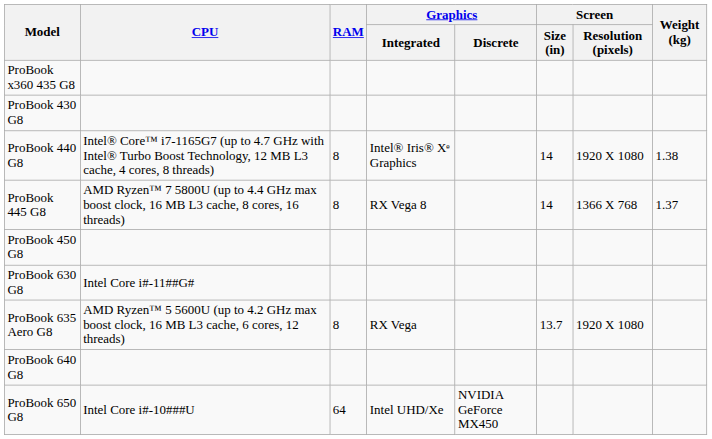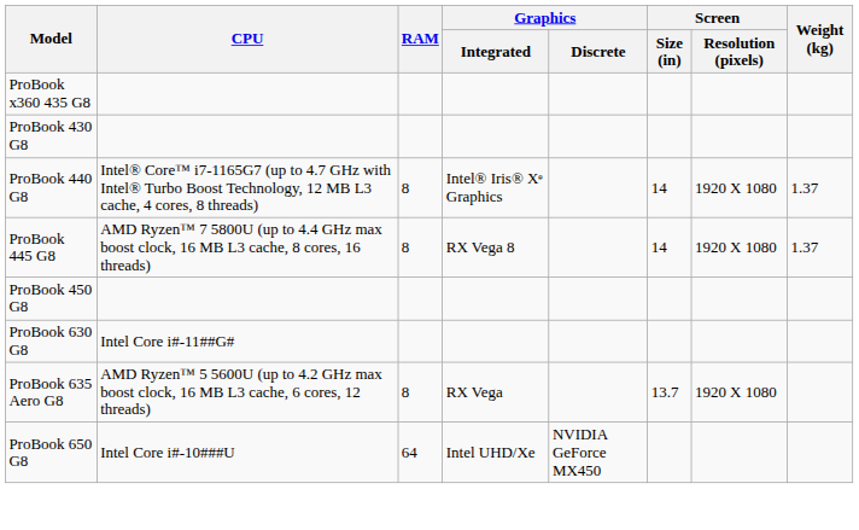ProBook 440 G8 | Weight (kg): 1.38 -> 1.37
ProBook 445 G8 | Screen / Resolution (pixels): 1366 X 768 -> 1920 X 1080
- row: ProBook 640 G8
